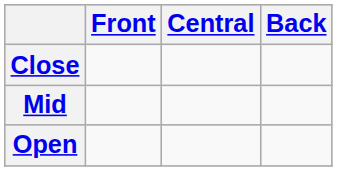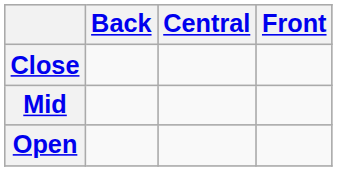columns swapped: Front <-> Back
